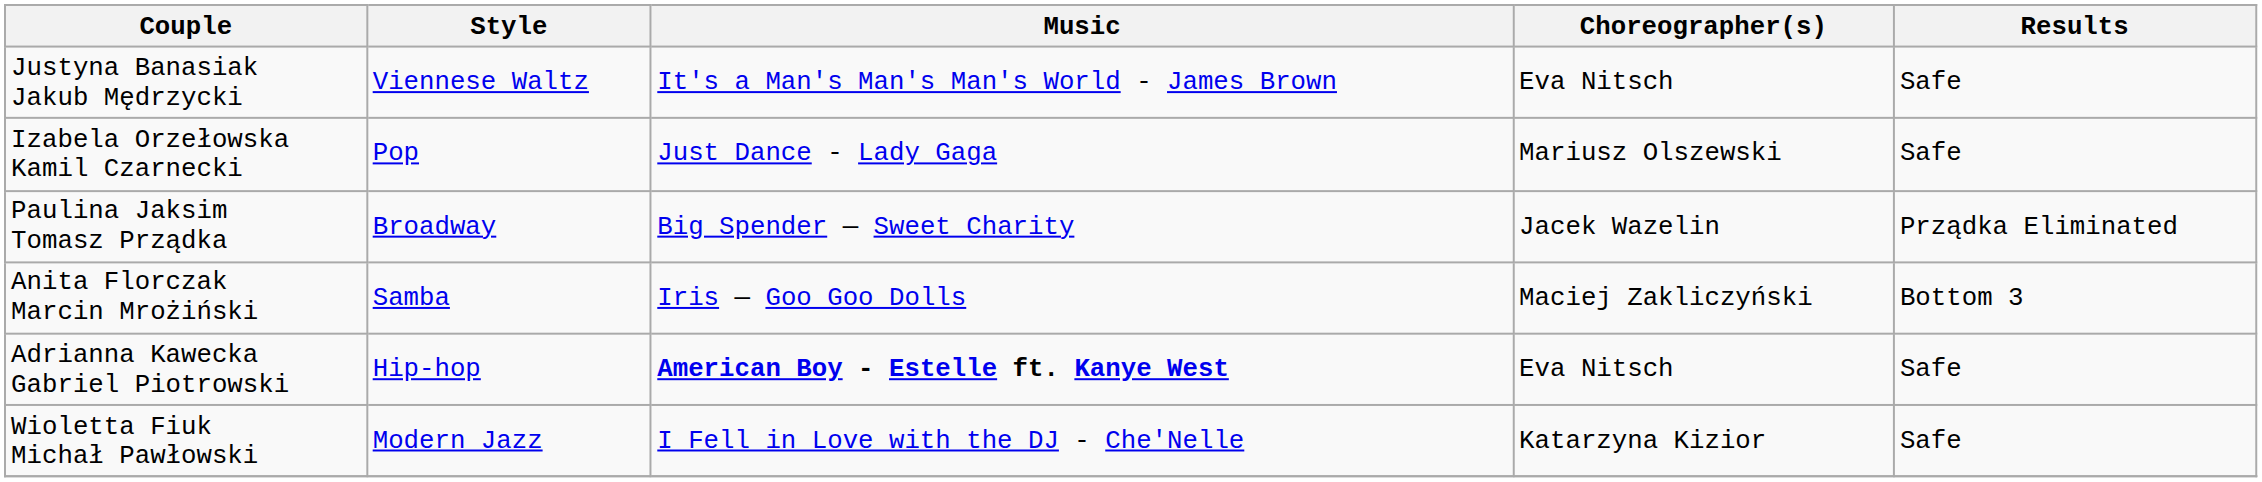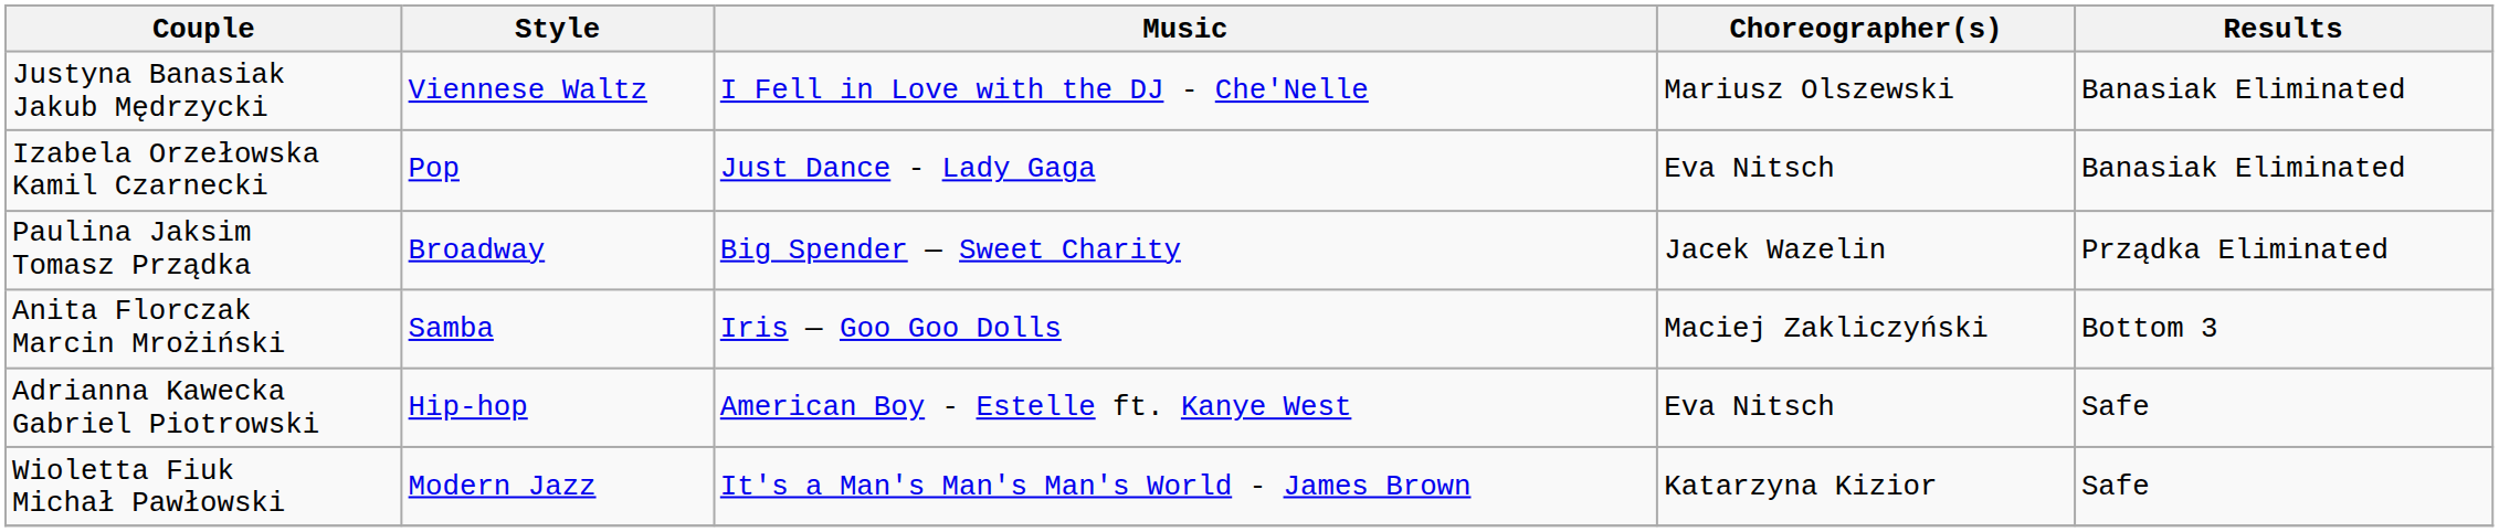Justyna Banasiak Jakub Mędrzycki | Music: It's a Man's Man's Man's World - James Brown -> I Fell in Love with the DJ - Che'Nelle
Justyna Banasiak Jakub Mędrzycki | Choreographer(s): Eva Nitsch -> Mariusz Olszewski
Justyna Banasiak Jakub Mędrzycki | Results: Safe -> Banasiak Eliminated
Izabela Orzełowska Kamil Czarnecki | Choreographer(s): Mariusz Olszewski -> Eva Nitsch
Izabela Orzełowska Kamil Czarnecki | Results: Safe -> Banasiak Eliminated
Adrianna Kawecka Gabriel Piotrowski | Music: bold -> normal
Wioletta Fiuk Michał Pawłowski | Music: I Fell in Love with the DJ - Che'Nelle -> It's a Man's Man's Man's World - James Brown
